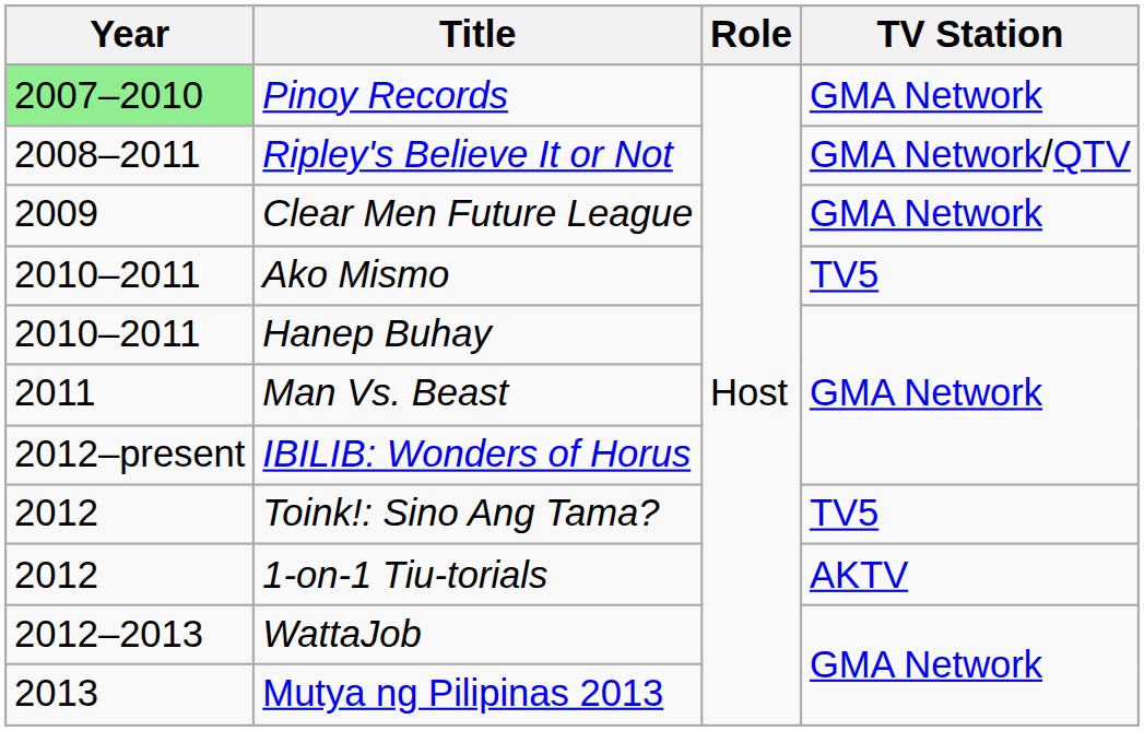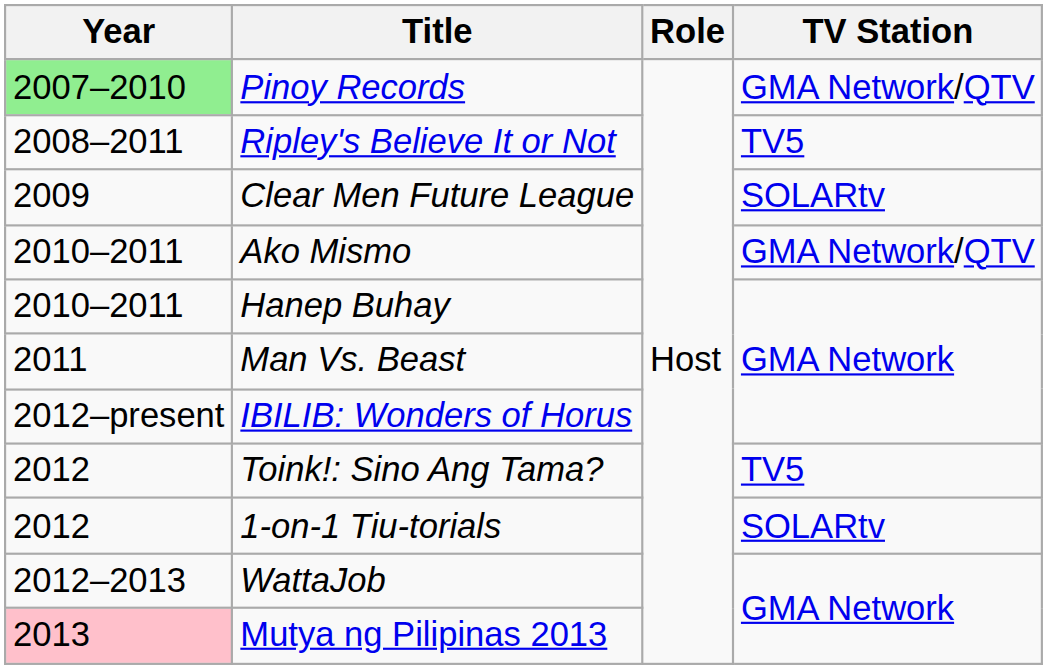Pinoy Records | TV Station: GMA Network -> GMA Network/QTV
Ripley's Believe It or Not | TV Station: GMA Network/QTV -> TV5
Clear Men Future League | TV Station: GMA Network -> SOLARtv
Ako Mismo | TV Station: TV5 -> GMA Network/QTV
1-on-1 Tiu-torials | TV Station: AKTV -> SOLARtv
Mutya ng Pilipinas 2013 | Year: no background -> pink background
